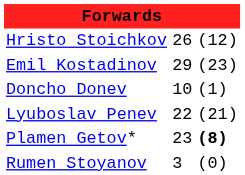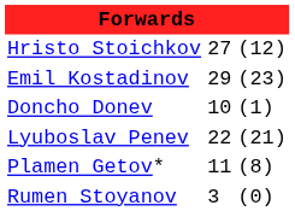Hristo Stoichkov | column 2: 26 -> 27
Plamen Getov* | column 2: 23 -> 11
Plamen Getov* | column 3: bold -> normal
